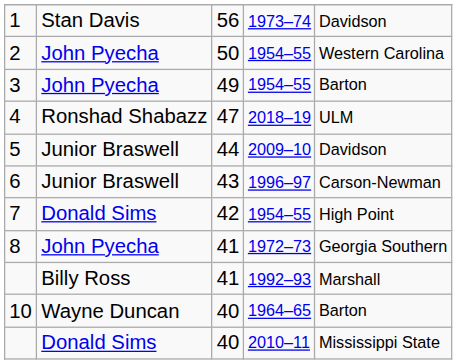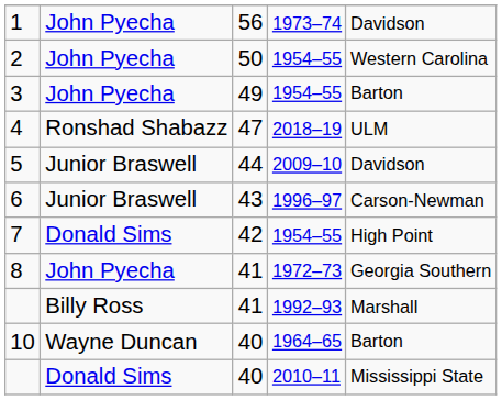1 | column 2: Stan Davis -> John Pyecha
